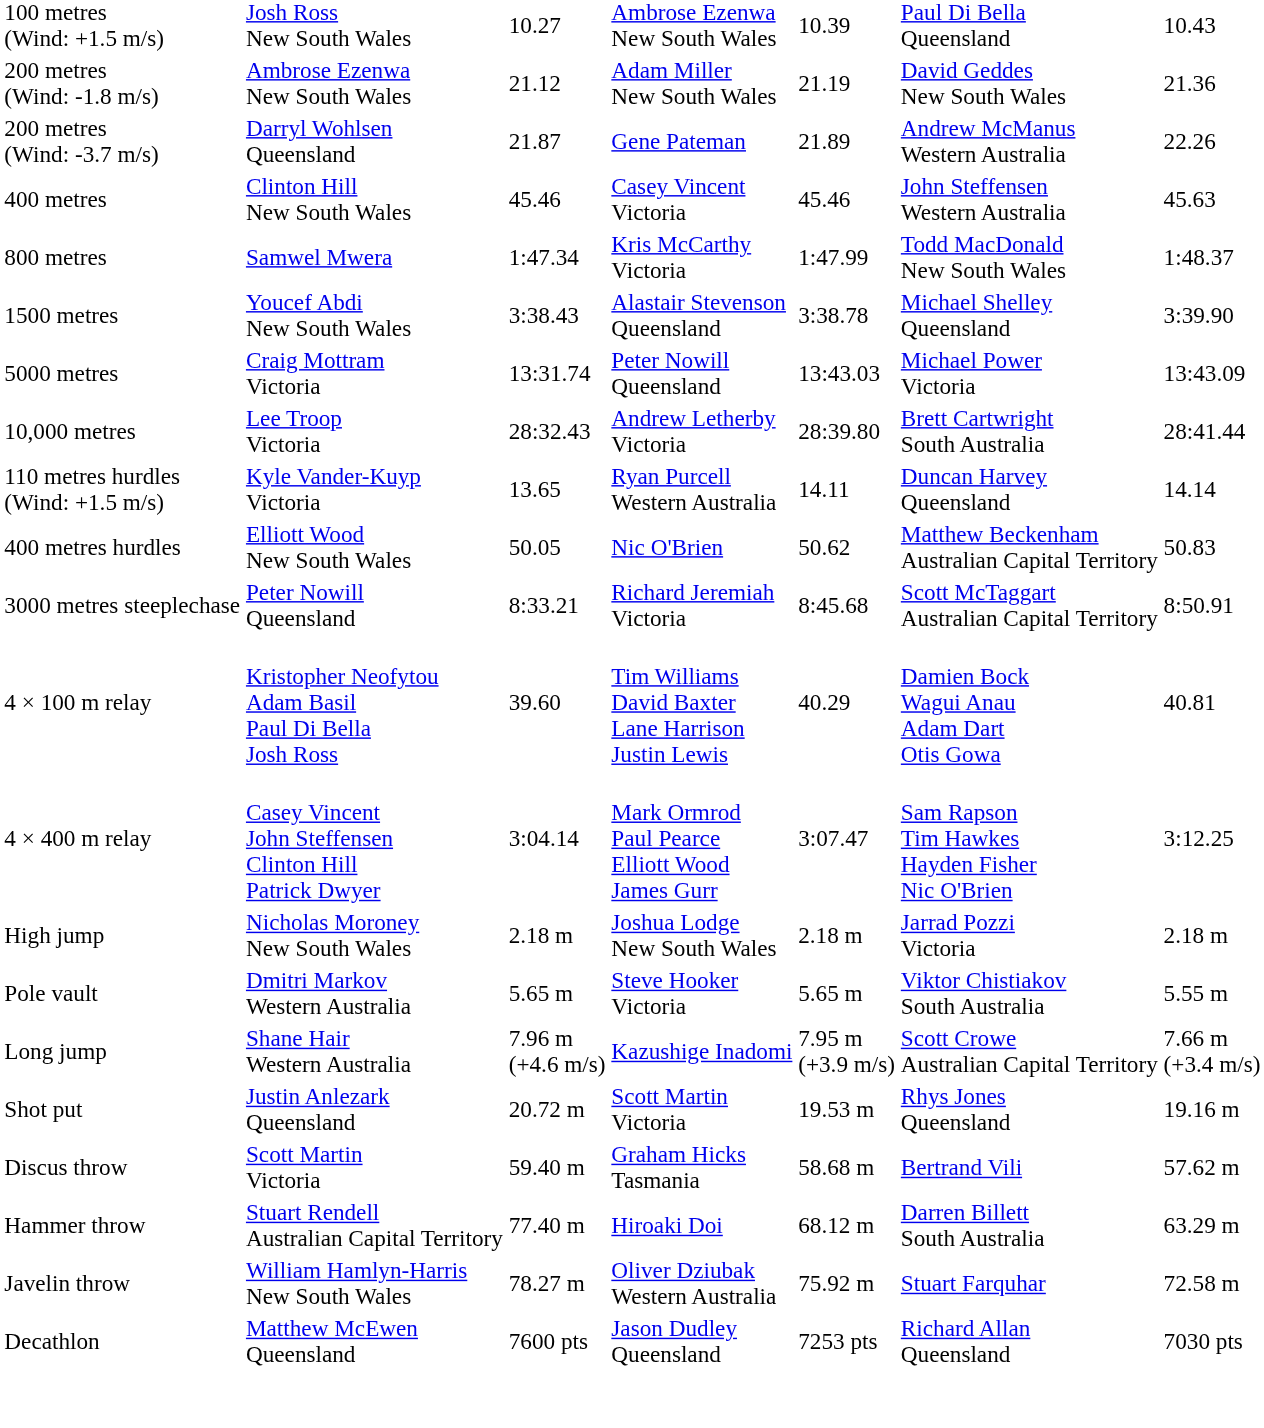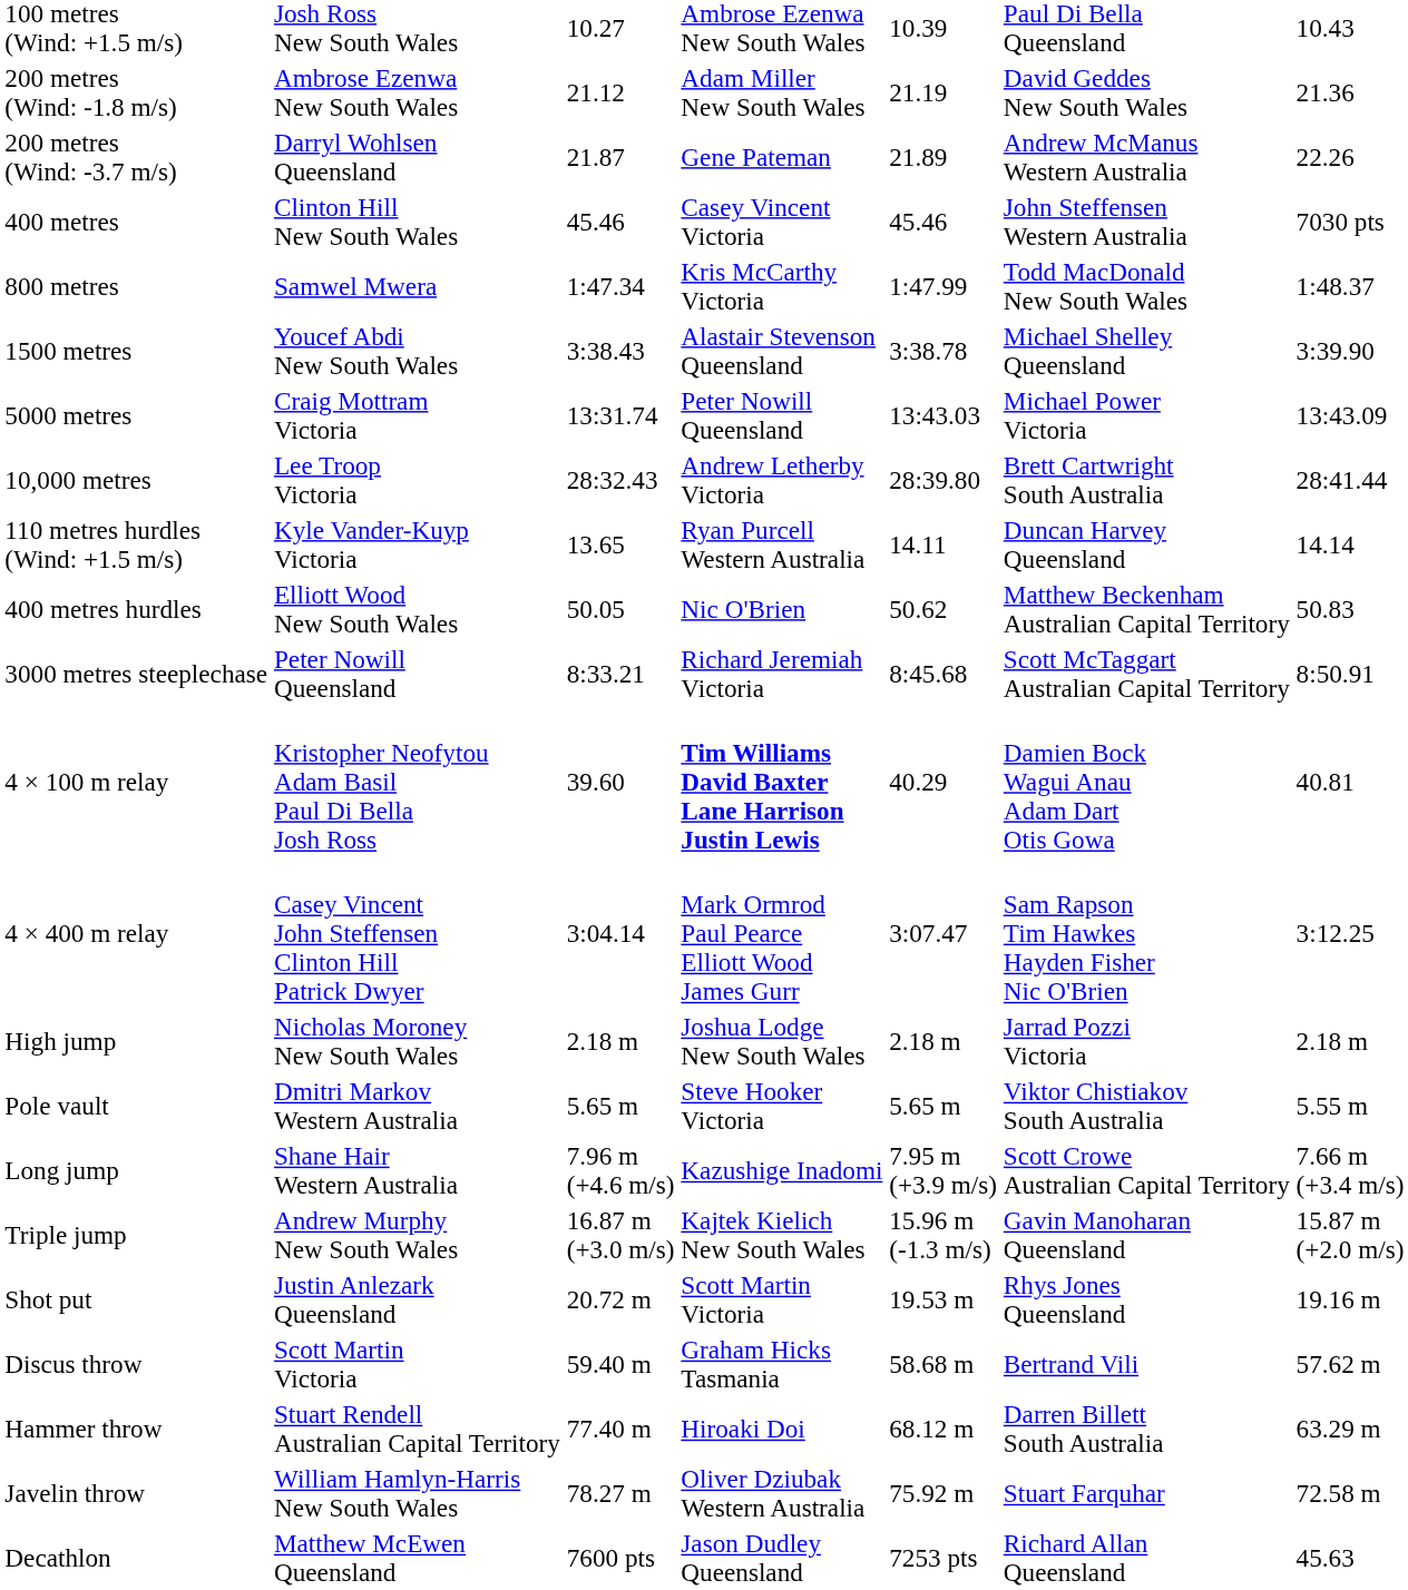400 metres | column 7: 45.63 -> 7030 pts
4 × 100 m relay | column 4: normal -> bold
+ row: Triple jump | Andrew Murphy New South Wales | 16.87 m (+3.0 m/s) | Kajtek Kielich New South Wales | 15.96 m (-1.3 m/s) | Gavin Manoharan Queensland | 15.87 m (+2.0 m/s)
Decathlon | column 7: 7030 pts -> 45.63
